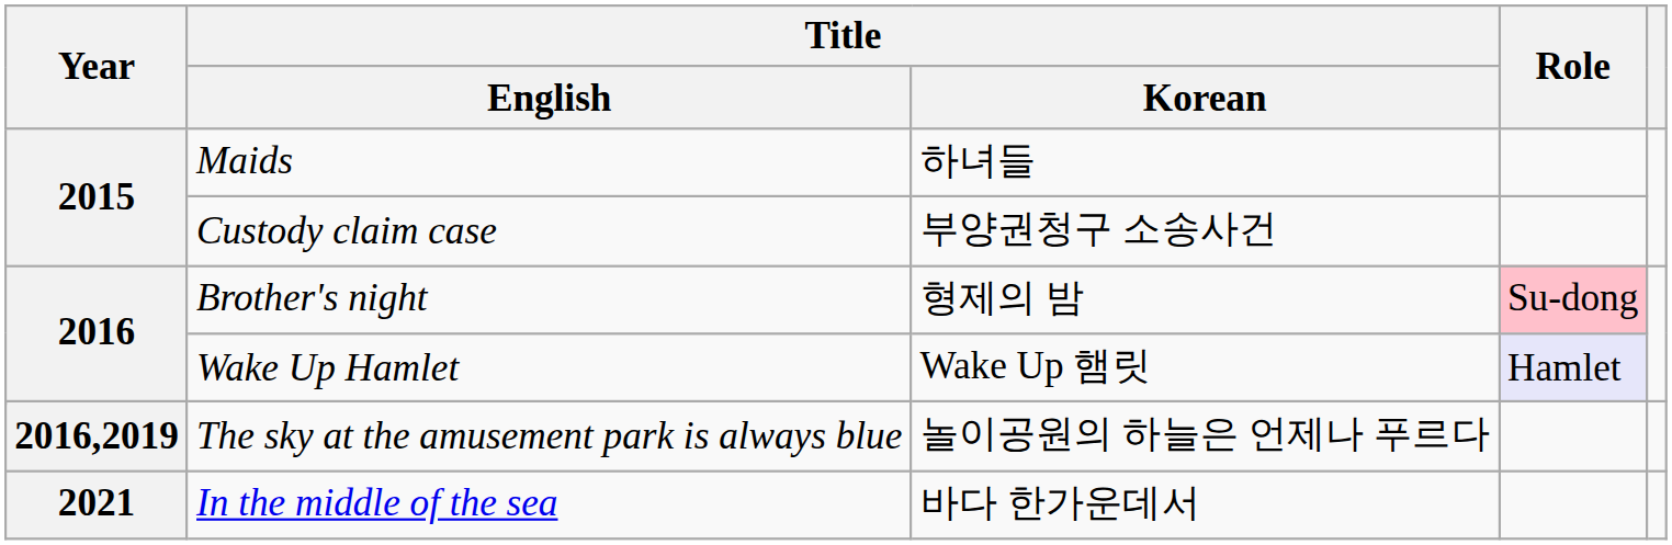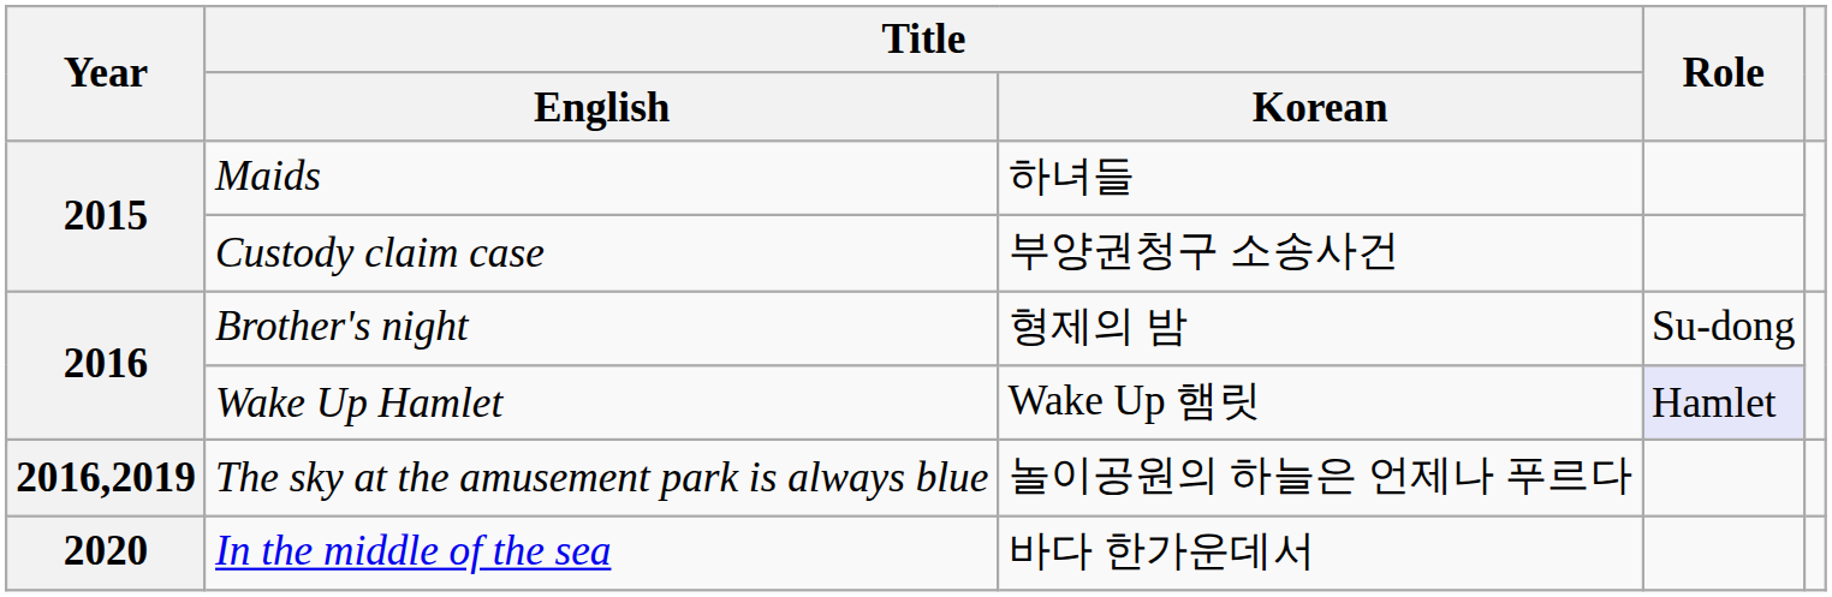Brother's night | Role: pink background -> no background
In the middle of the sea | Year: 2021 -> 2020
